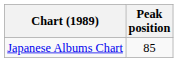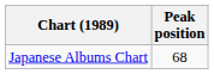Japanese Albums Chart | Peak position: 85 -> 68
